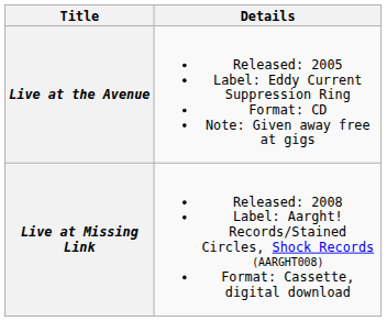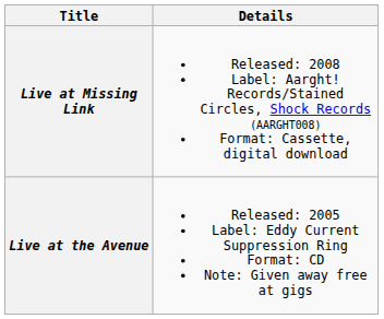rows swapped: Live at the Avenue <-> Live at Missing Link
